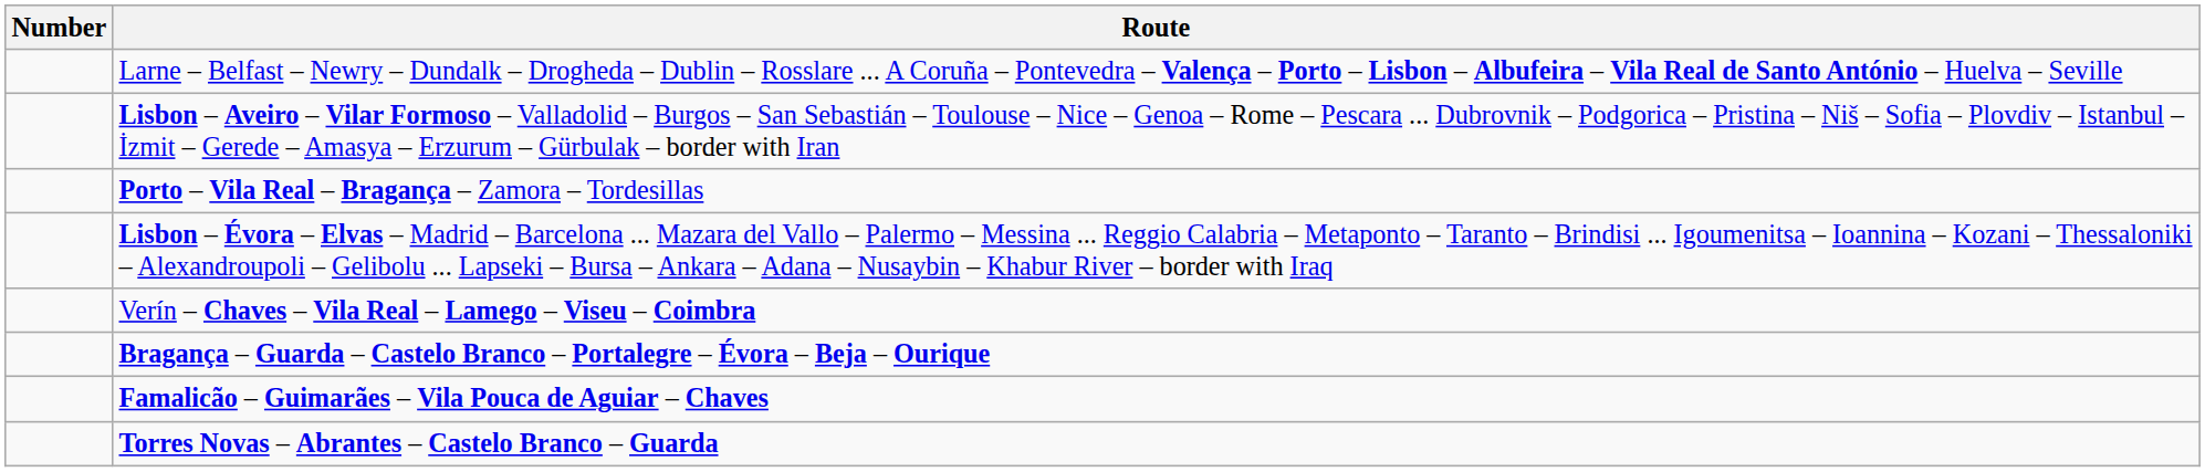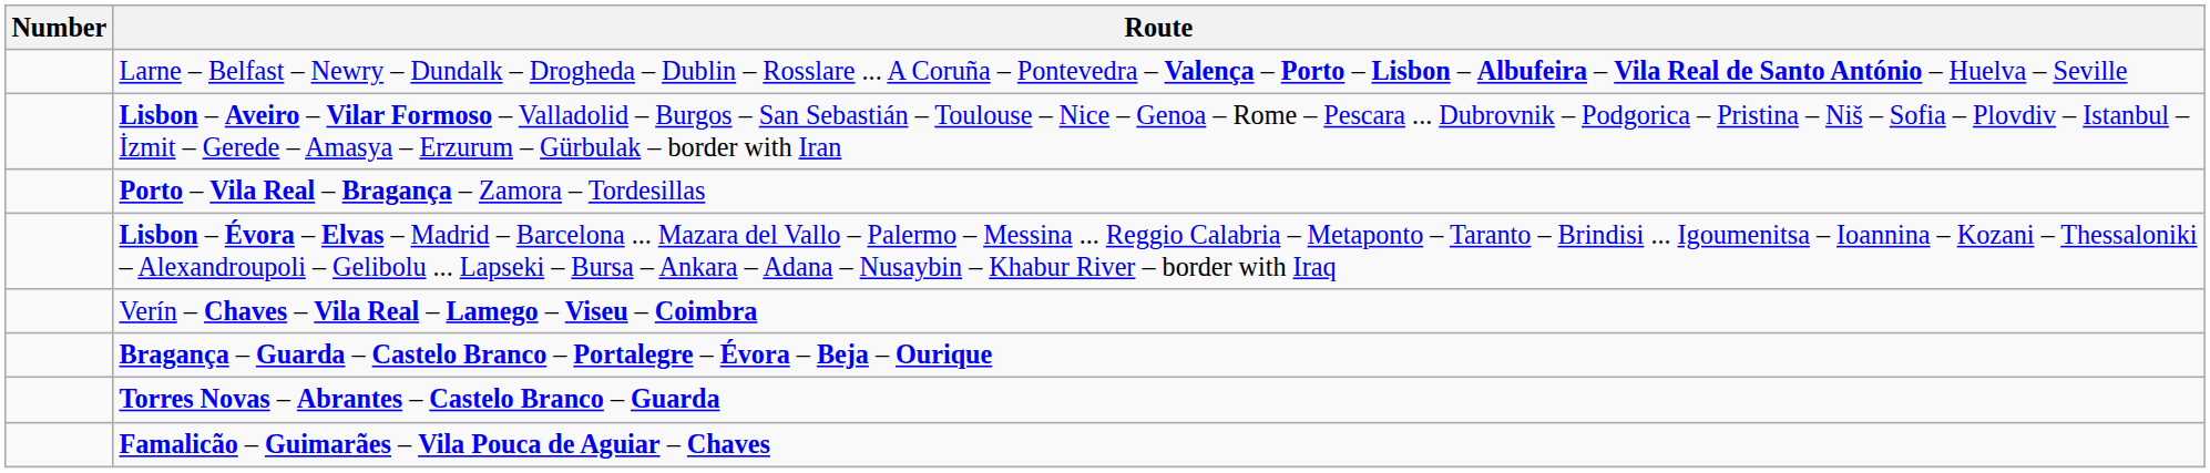rows swapped: Famalicão – Guimarães – Vila Pouca de Aguiar – Chaves <-> Torres Novas – Abrantes – Castelo Branco – Guarda
